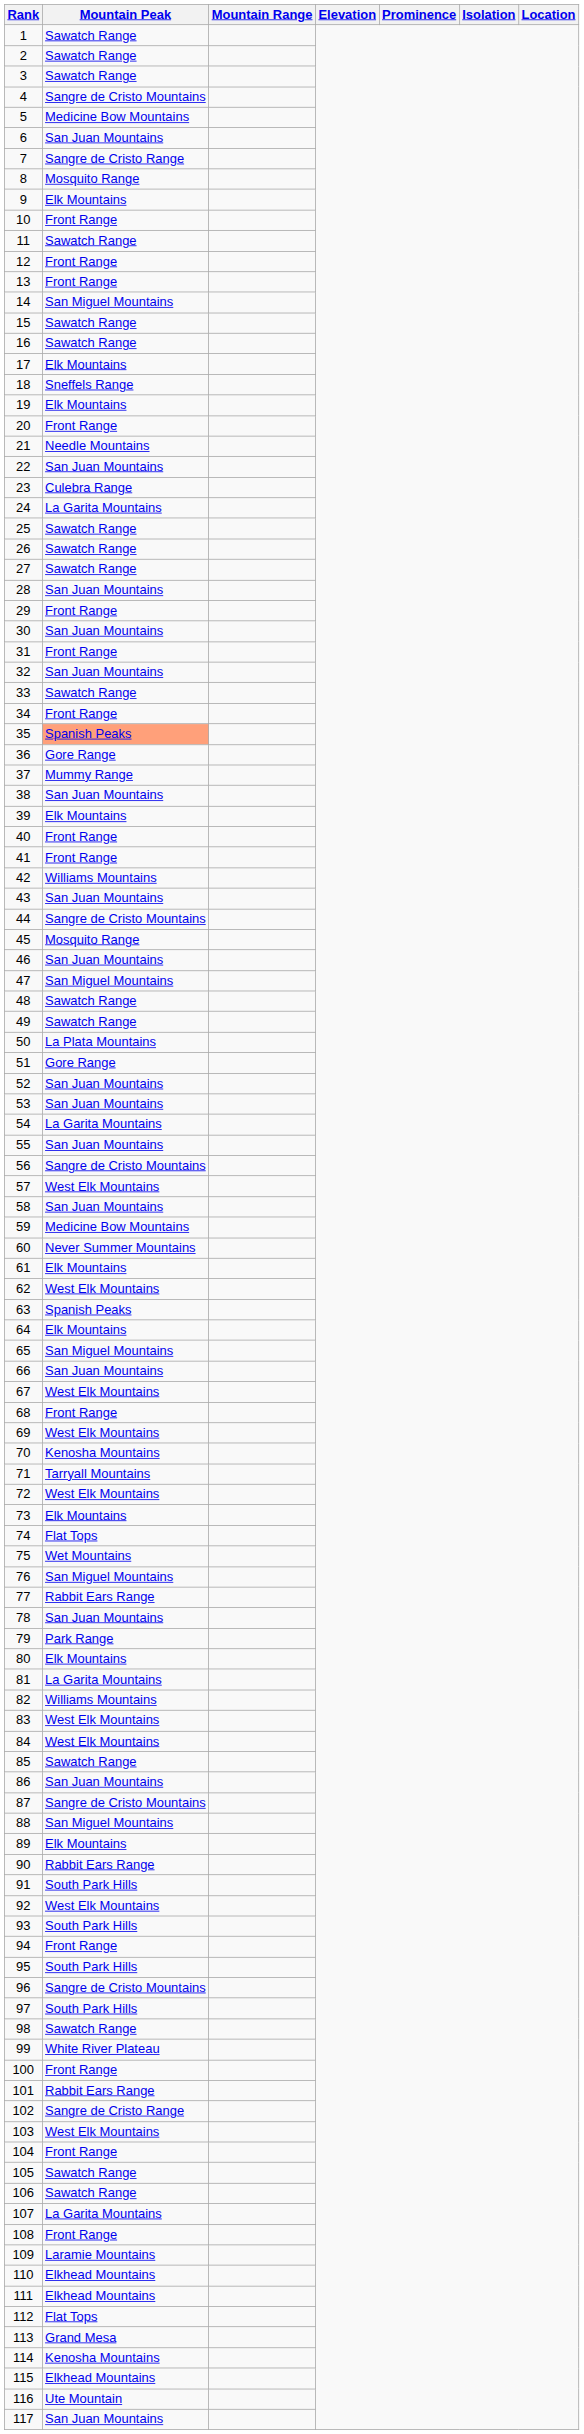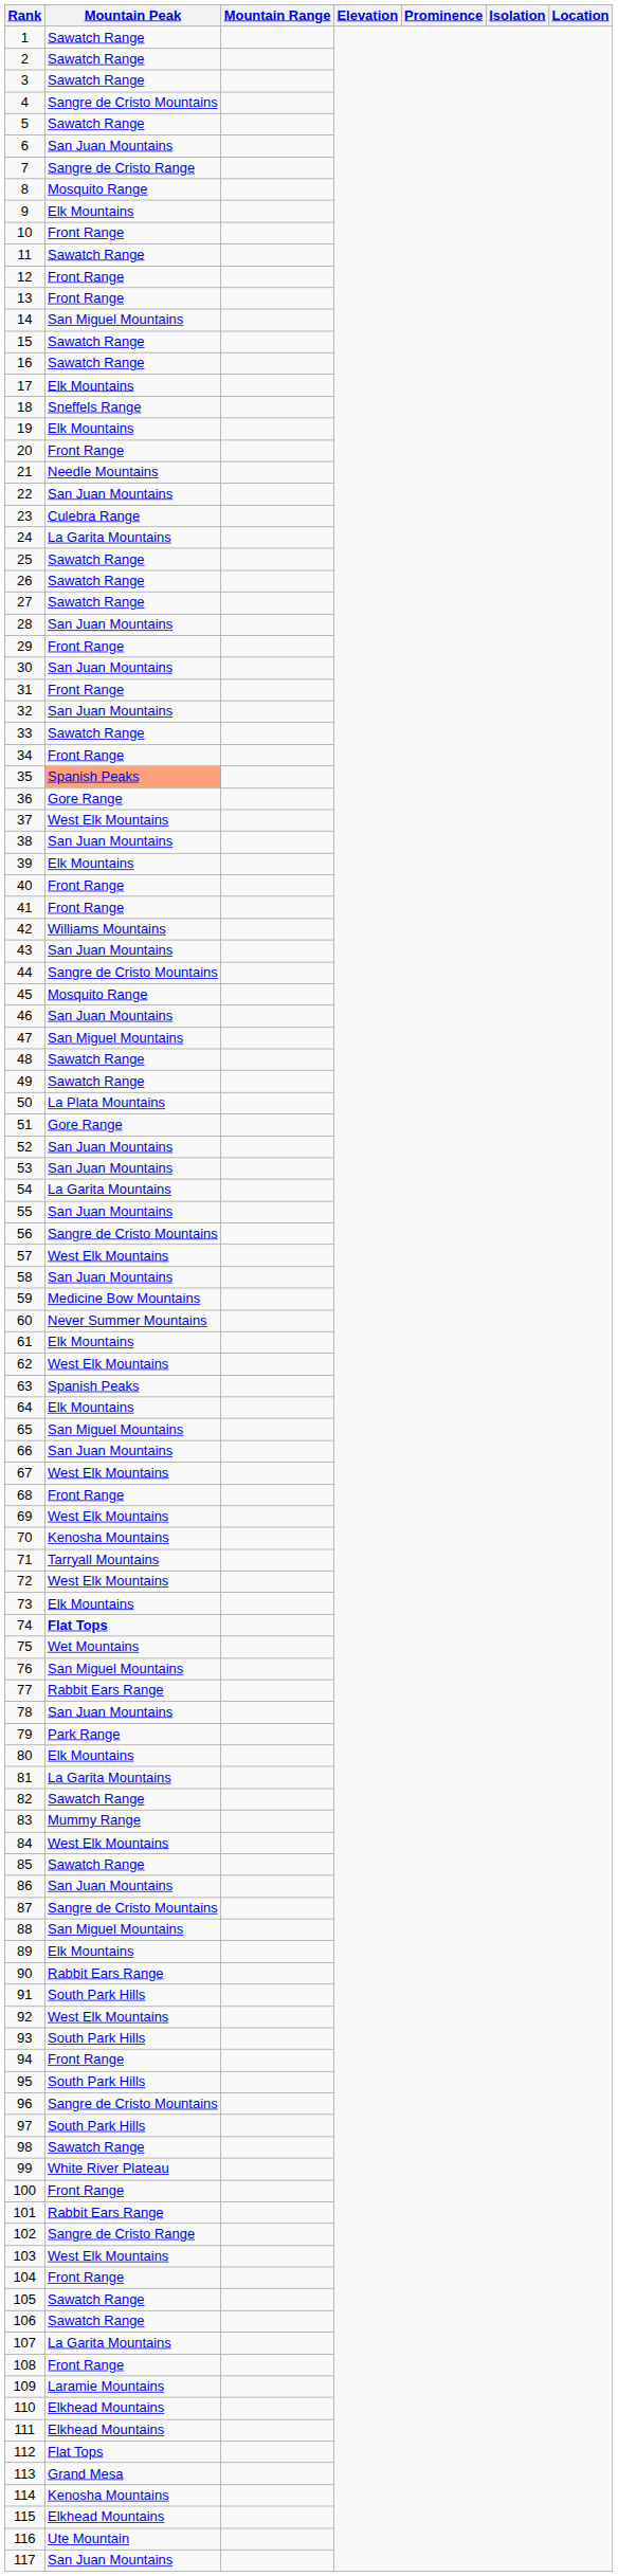5 | Mountain Peak: Medicine Bow Mountains -> Sawatch Range
37 | Mountain Peak: Mummy Range -> West Elk Mountains
74 | Mountain Peak: normal -> bold
82 | Mountain Peak: Williams Mountains -> Sawatch Range
83 | Mountain Peak: West Elk Mountains -> Mummy Range
